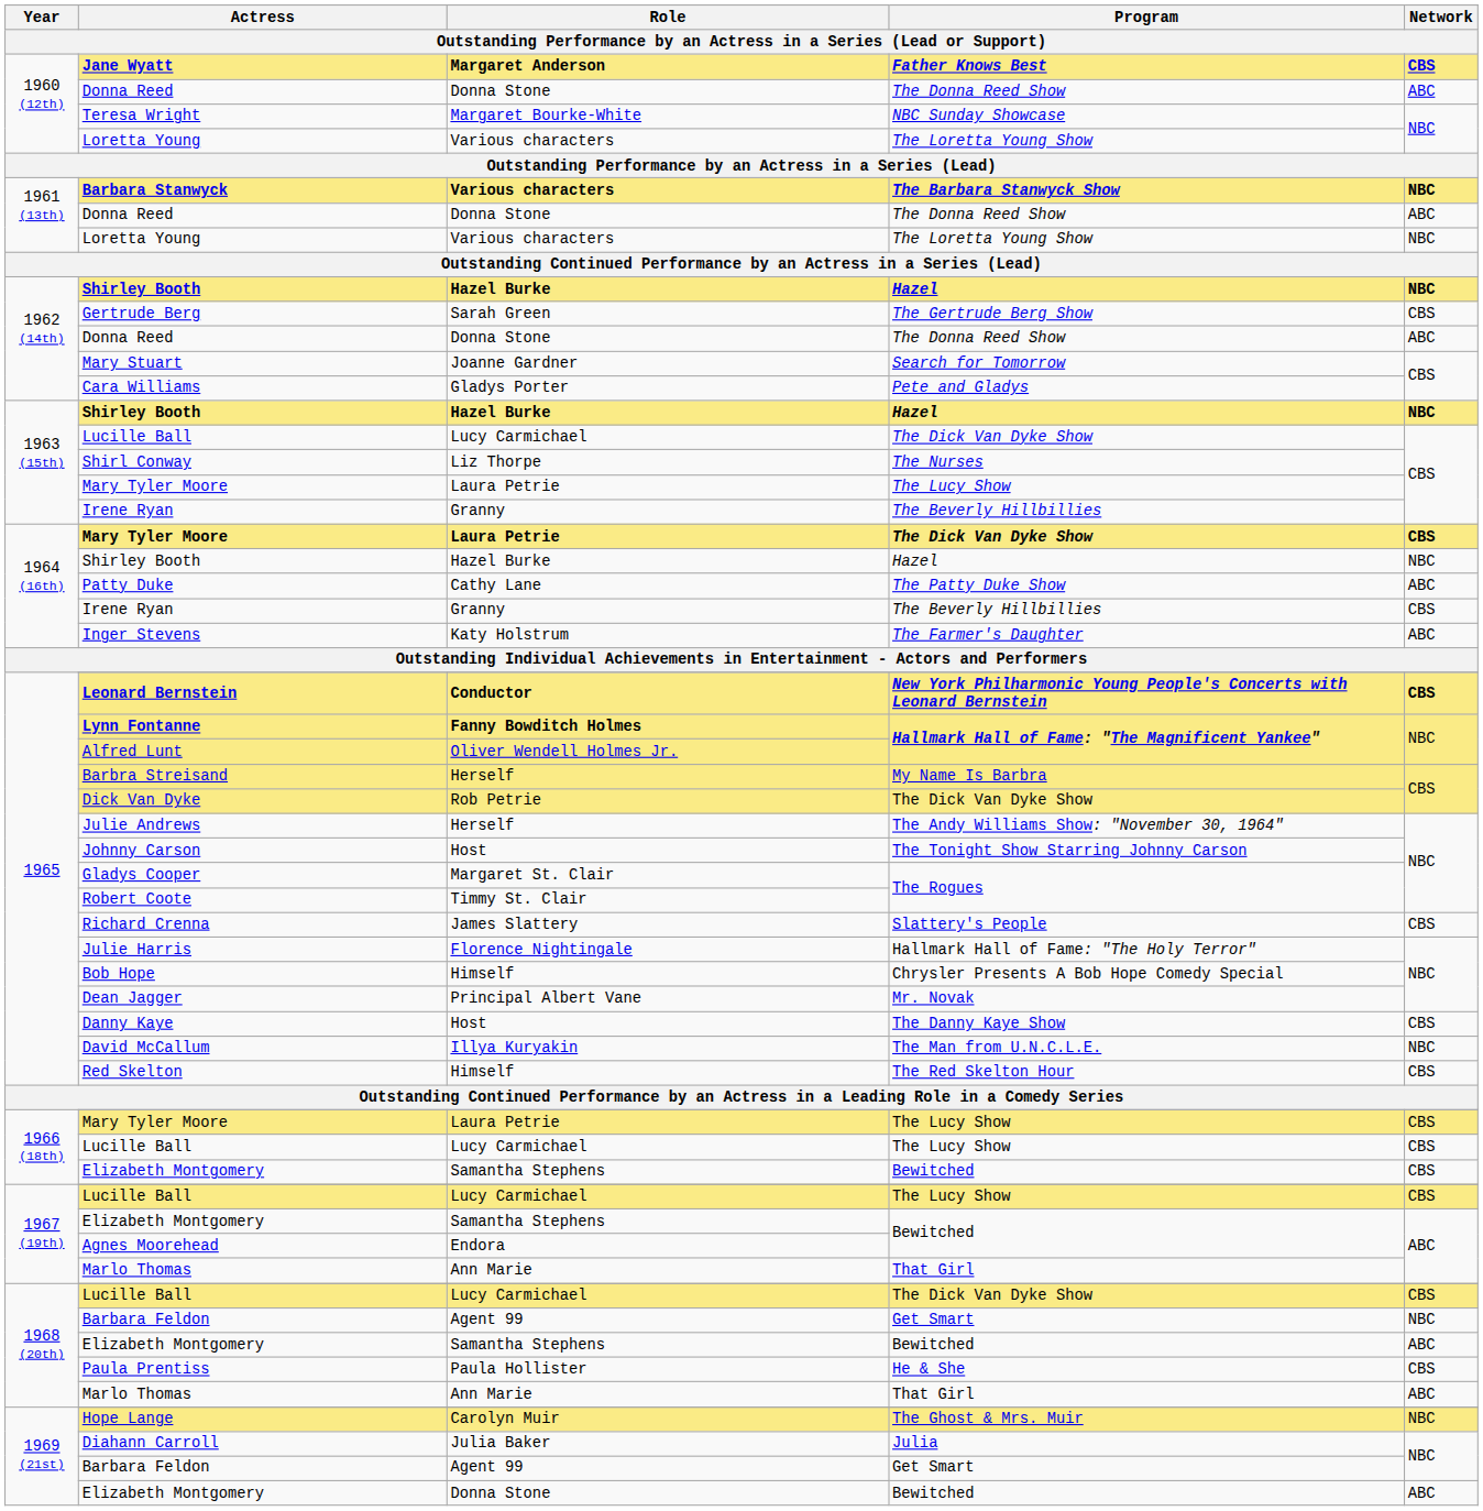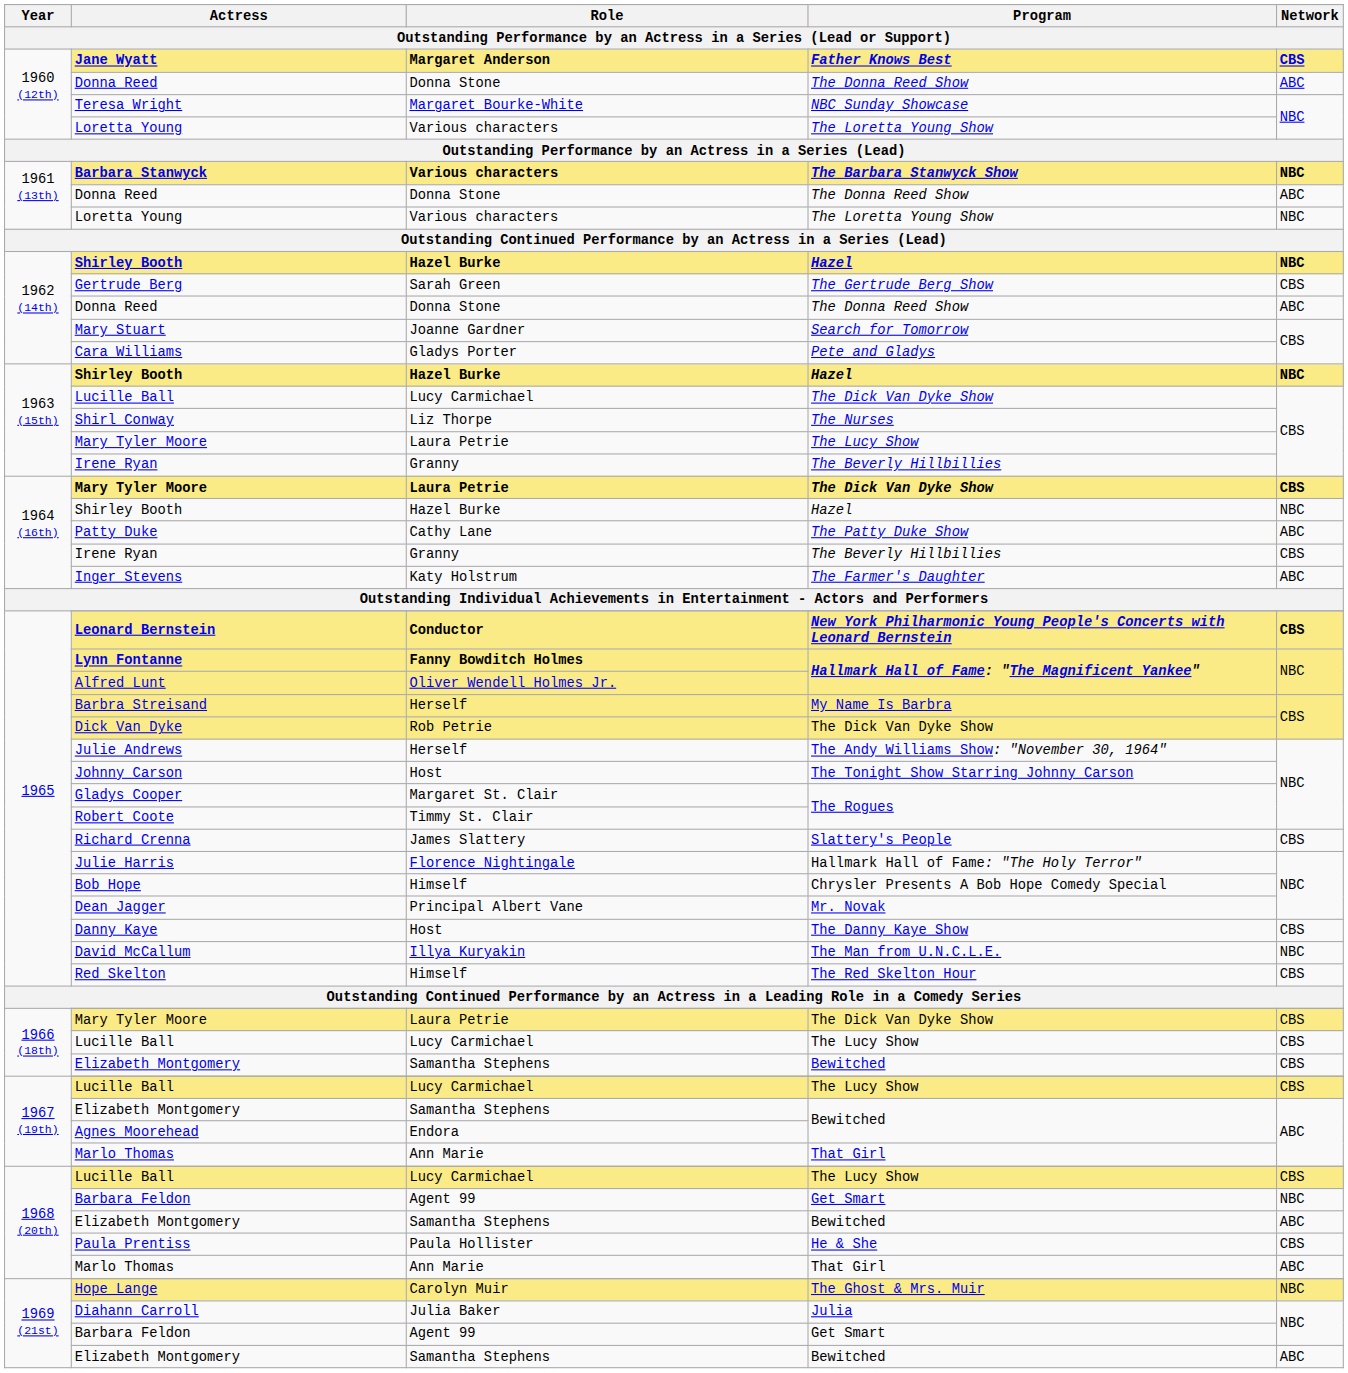1966 (18th) / Mary Tyler Moore | Program: The Lucy Show -> The Dick Van Dyke Show
1968 (20th) / Lucille Ball | Program: The Dick Van Dyke Show -> The Lucy Show
1969 (21st) / Elizabeth Montgomery | Role: Donna Stone -> Samantha Stephens
